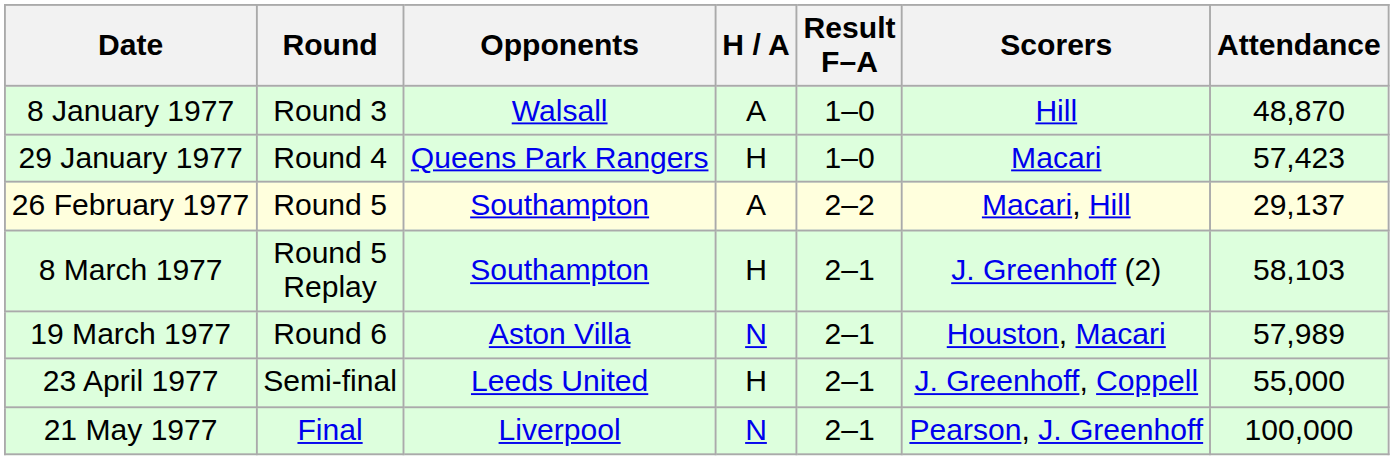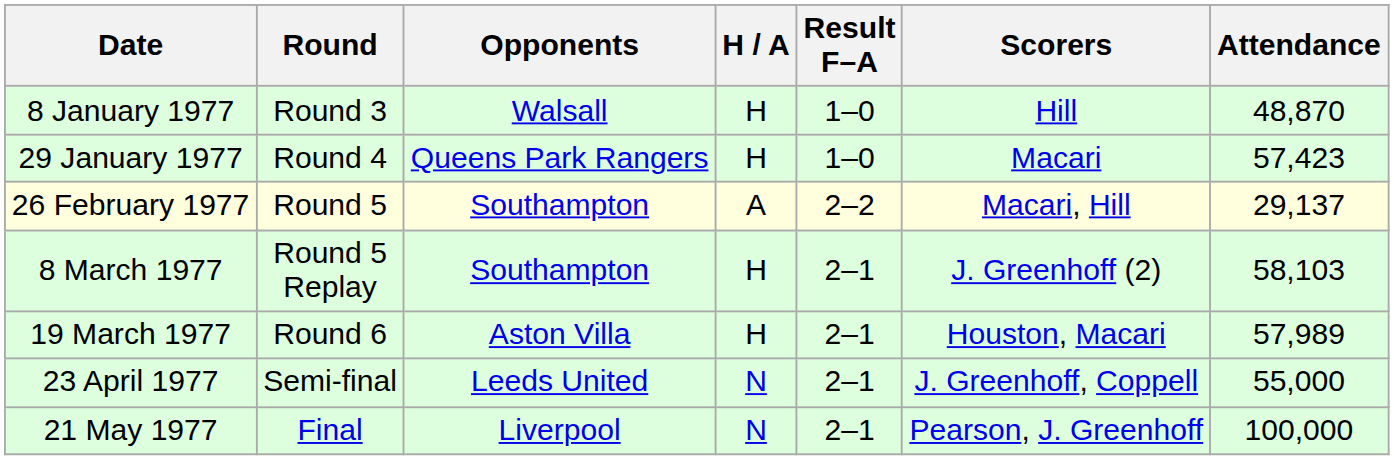8 January 1977 | H / A: A -> H
19 March 1977 | H / A: N -> H
23 April 1977 | H / A: H -> N
